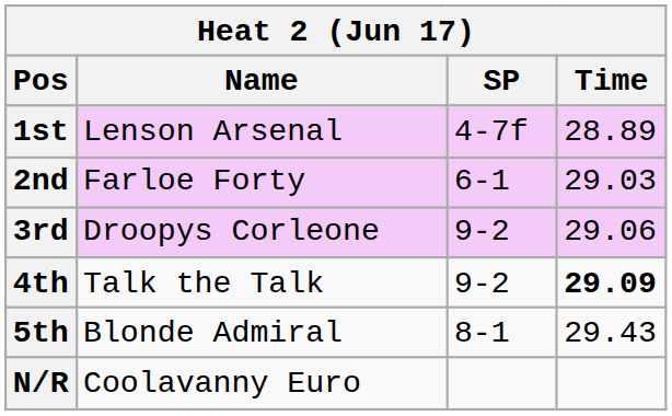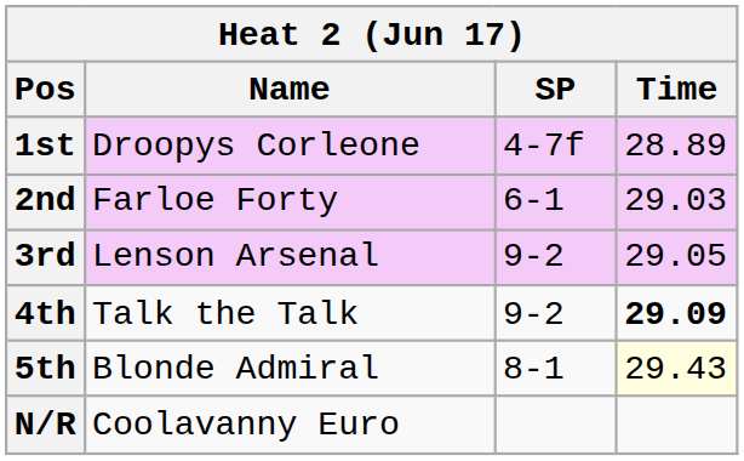1st | Name: Lenson Arsenal -> Droopys Corleone
3rd | Name: Droopys Corleone -> Lenson Arsenal
3rd | Time: 29.06 -> 29.05
5th | Time: no background -> lightyellow background
